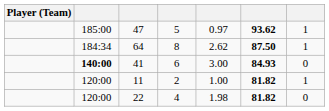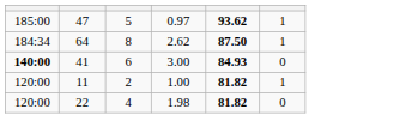- column: Player (Team)
